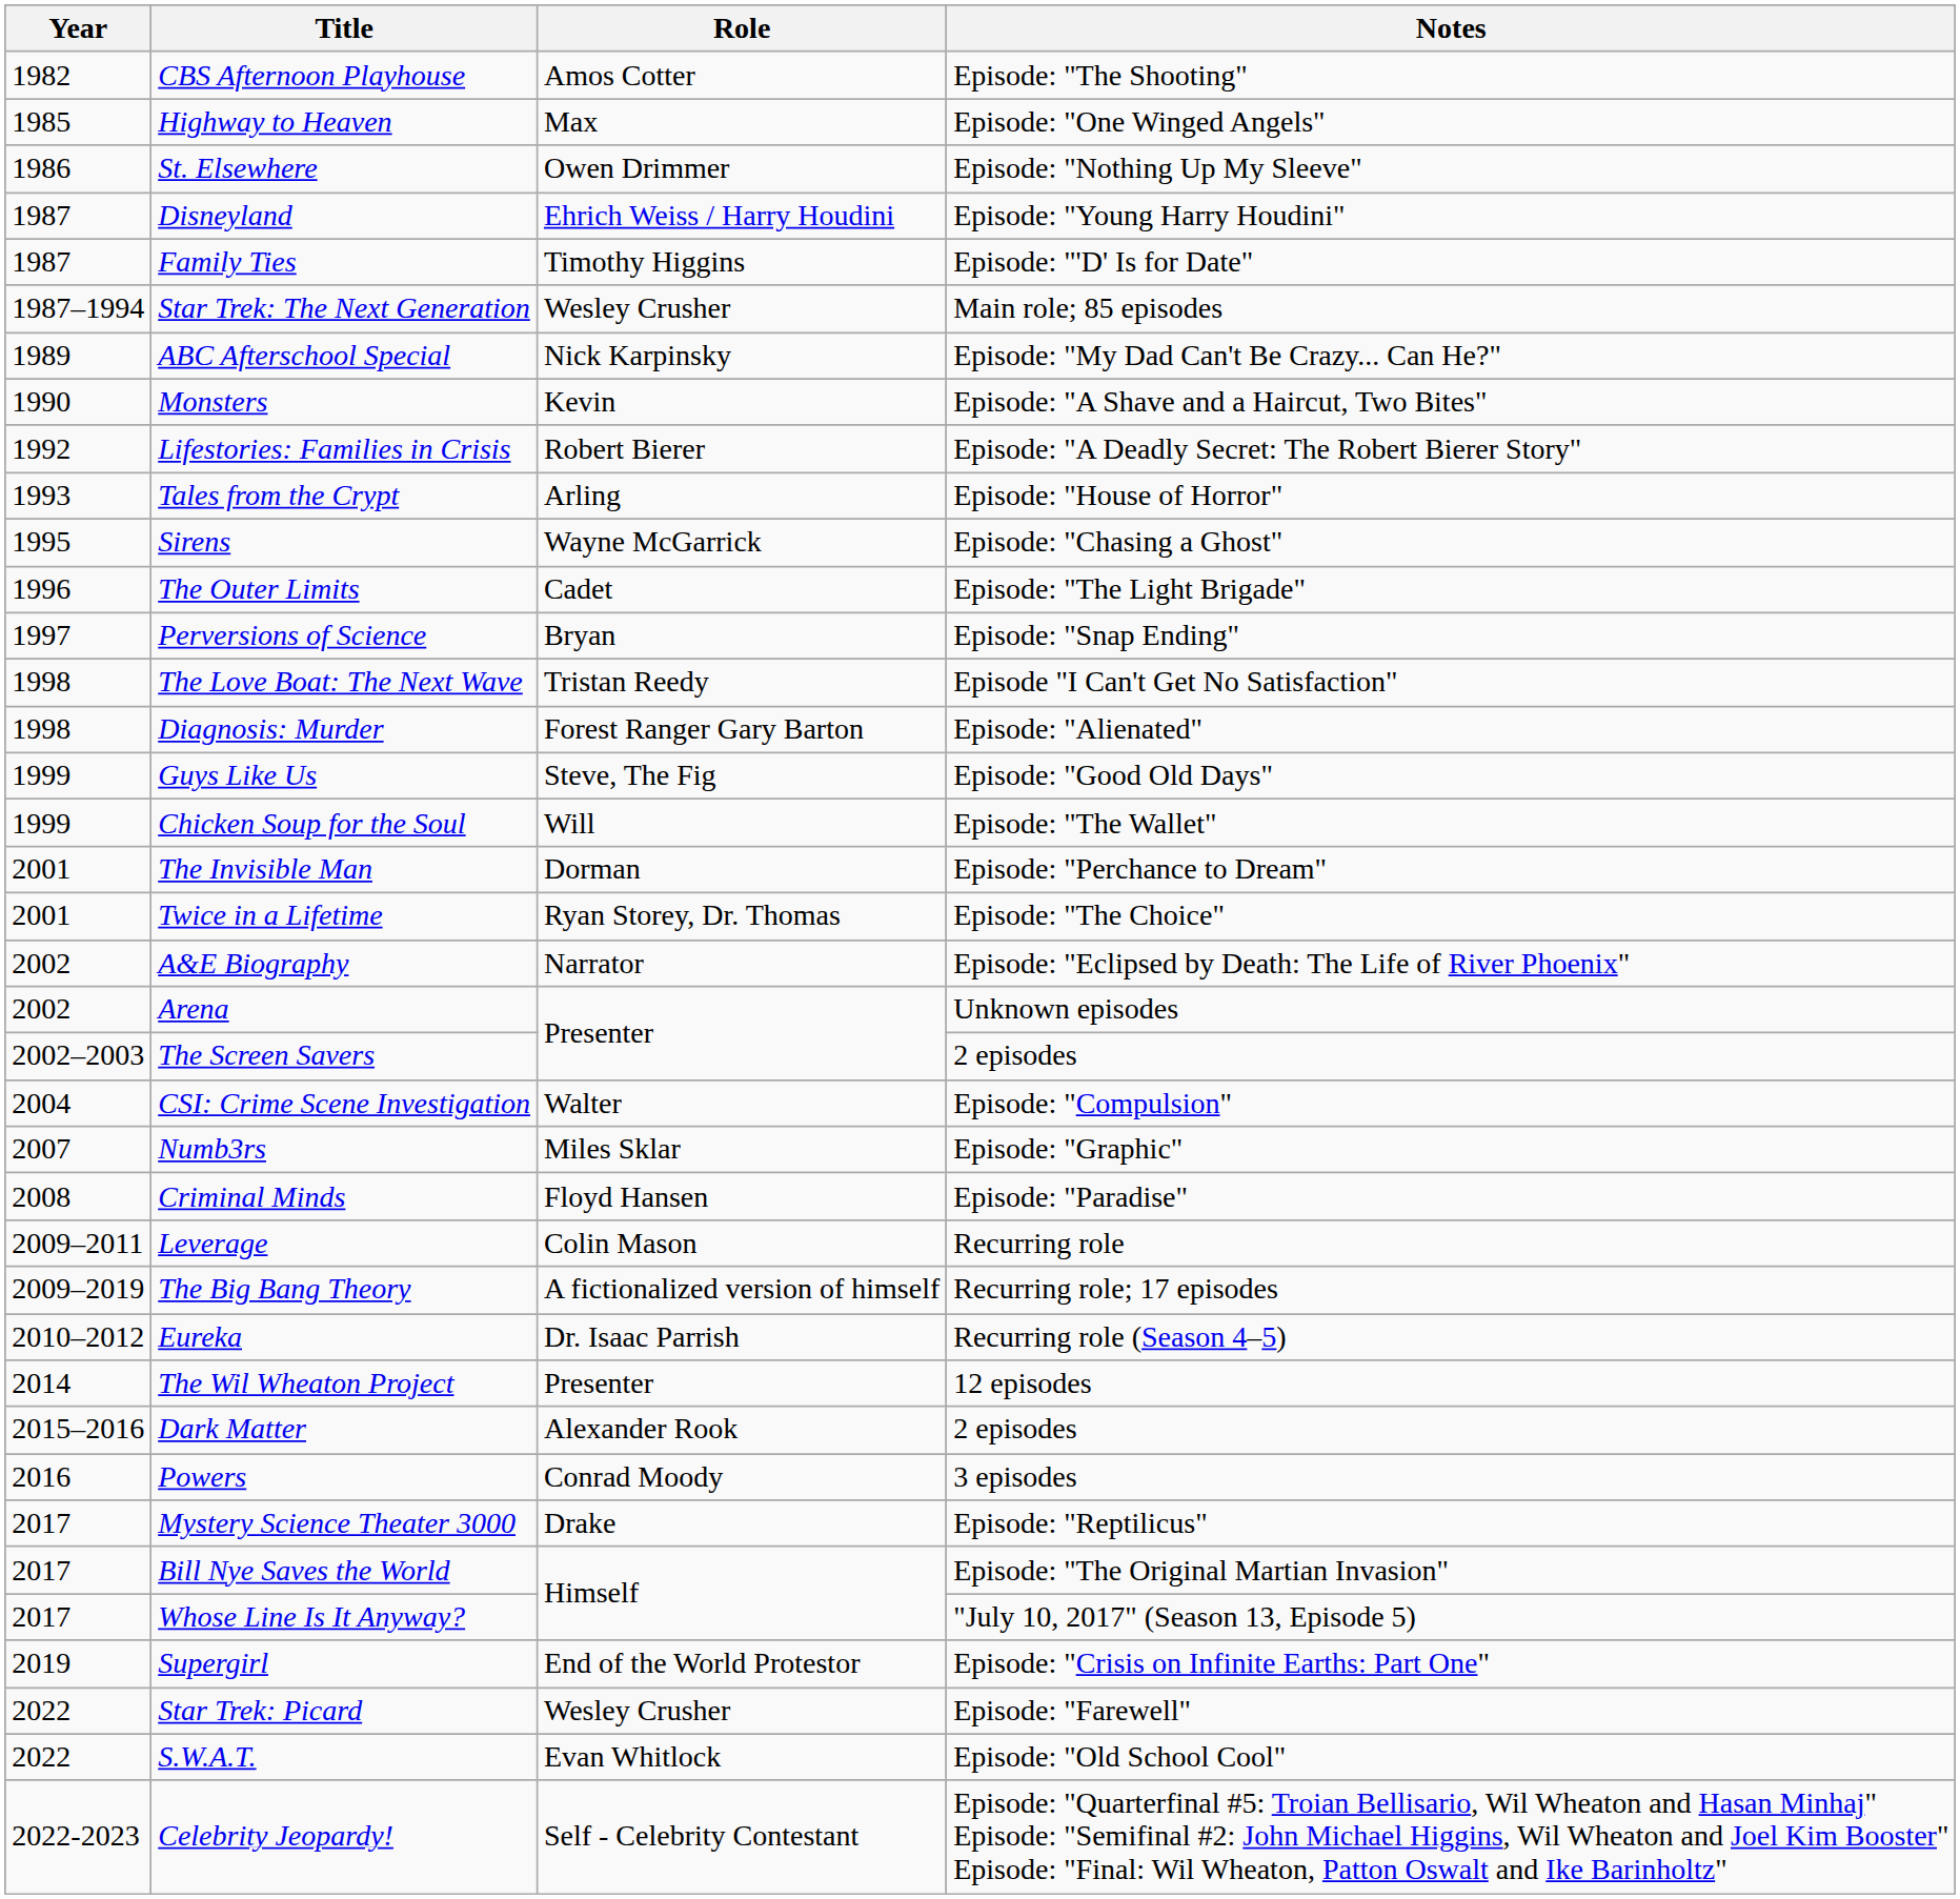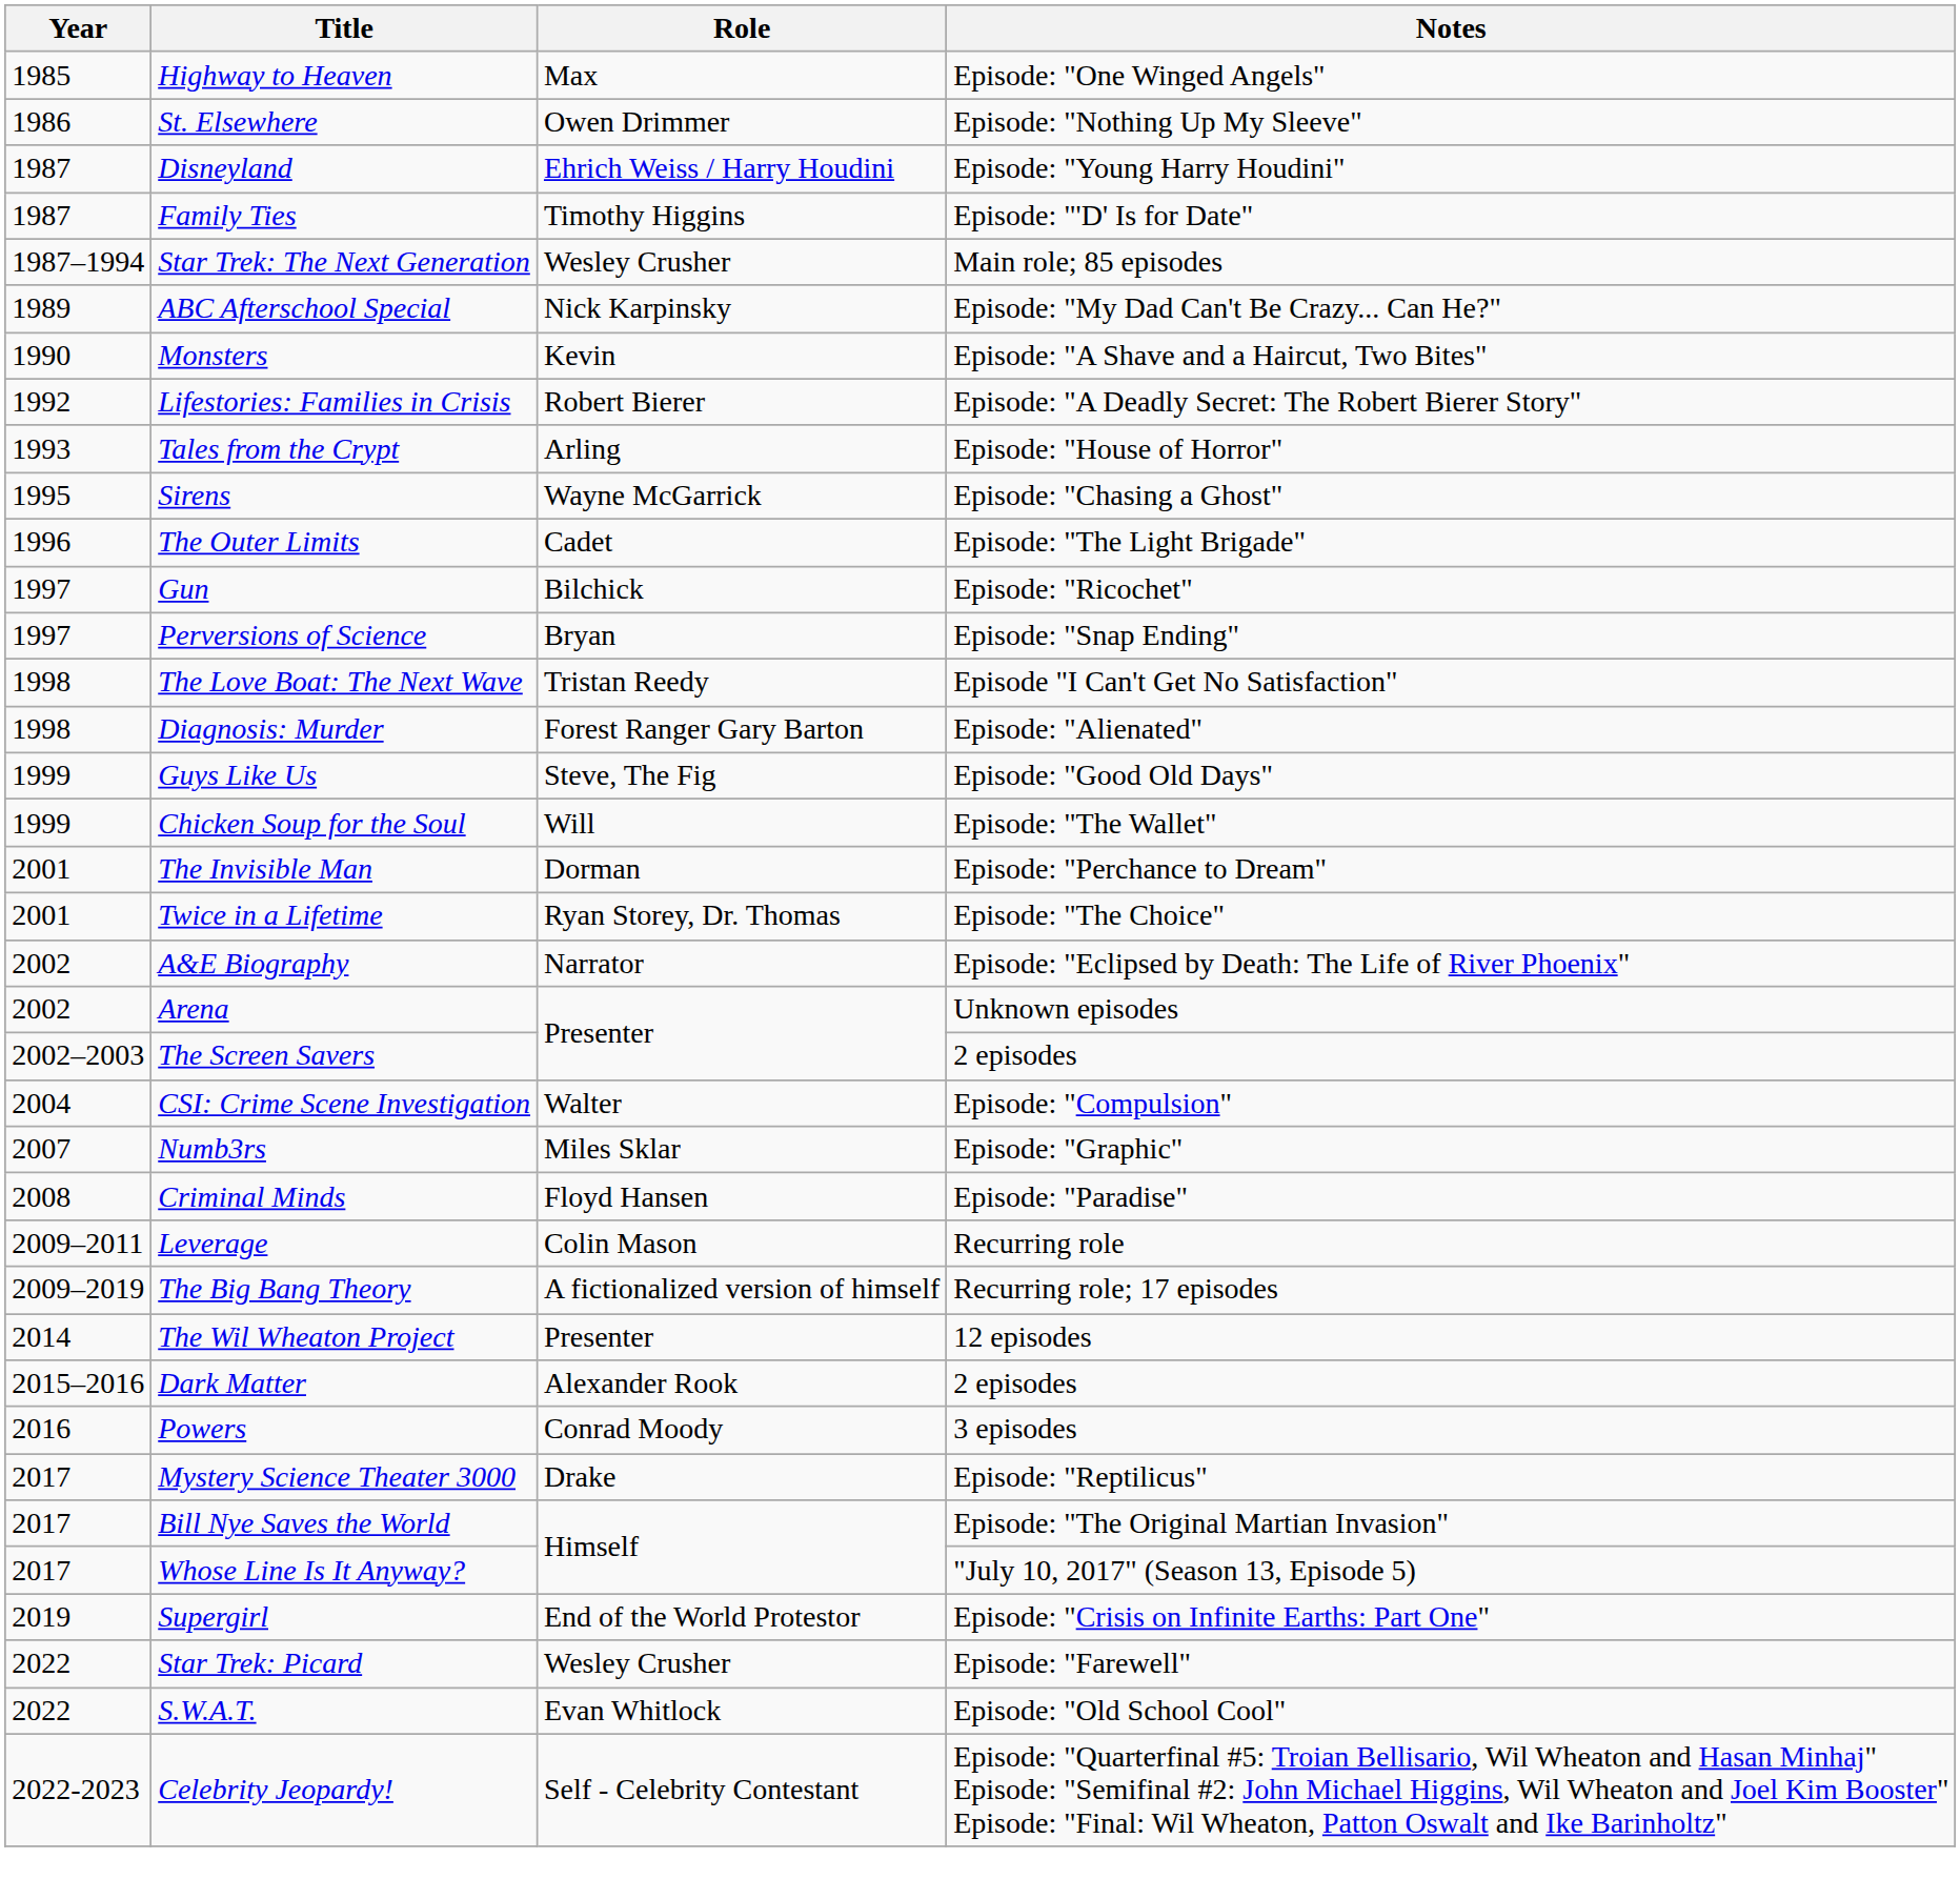- row: 1982 | CBS Afternoon Playhouse | Amos Cotter | Episode: "The Shooting"
+ row: 1997 | Gun | Bilchick | Episode: "Ricochet"
- row: 2010–2012 | Eureka | Dr. Isaac Parrish | Recurring role (Season 4–5)
